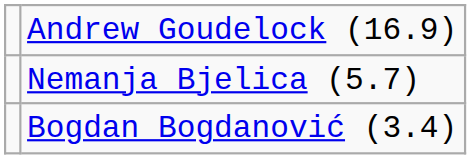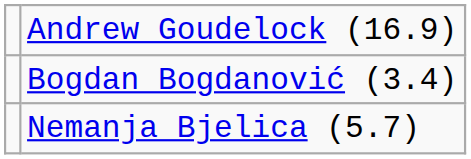rows swapped: Nemanja Bjelica (5.7) <-> Bogdan Bogdanović (3.4)
